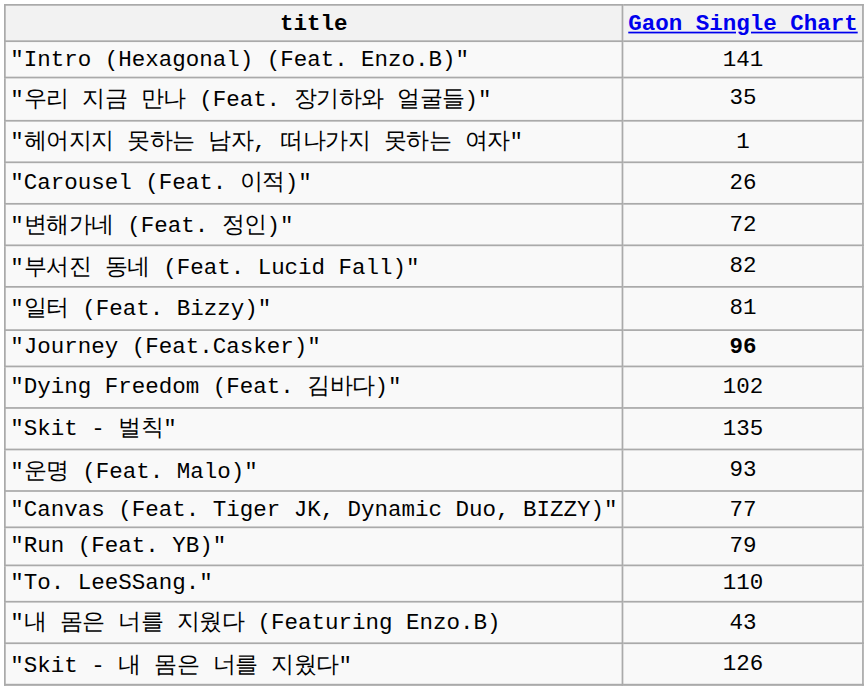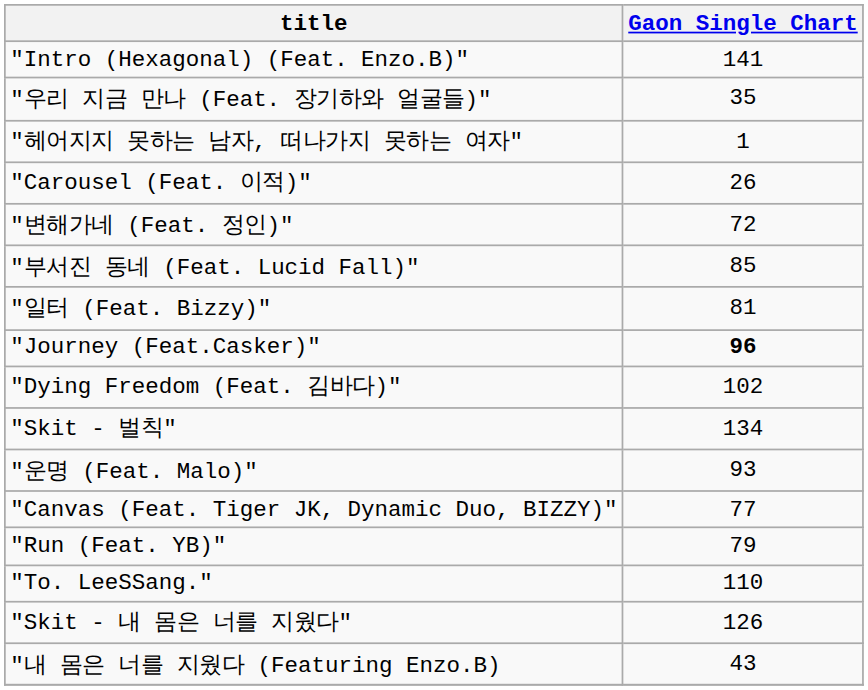"부서진 동네 (Feat. Lucid Fall)" | Gaon Single Chart: 82 -> 85
"Skit - 벌칙" | Gaon Single Chart: 135 -> 134
rows swapped: "Skit - 내 몸은 너를 지웠다" <-> "내 몸은 너를 지웠다 (Featuring Enzo.B)
